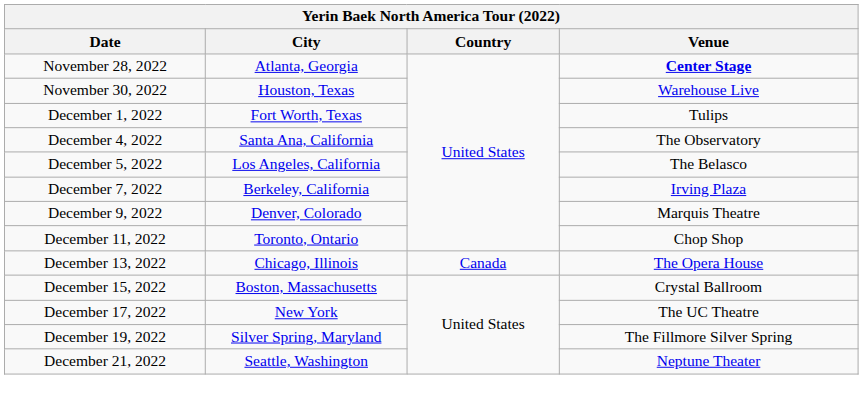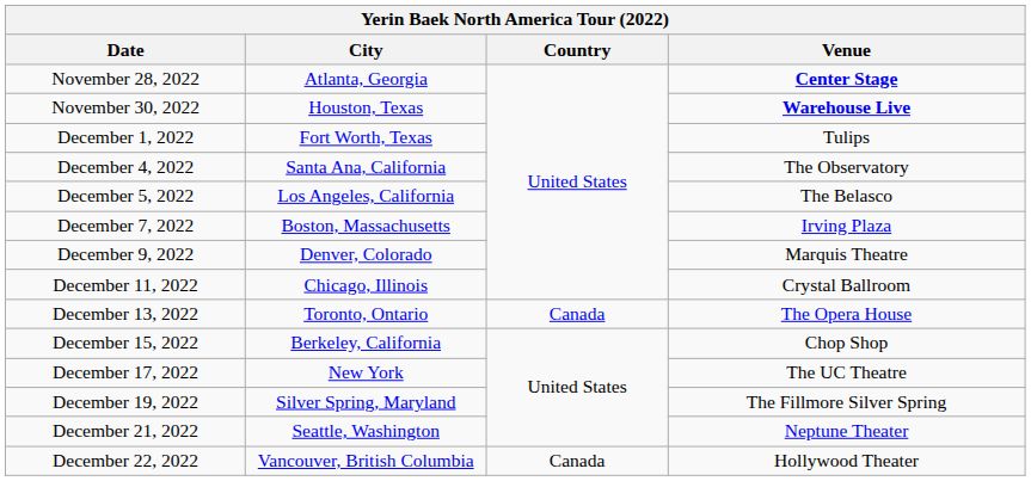November 30, 2022 | Venue: normal -> bold
December 7, 2022 | City: Berkeley, California -> Boston, Massachusetts
December 11, 2022 | City: Toronto, Ontario -> Chicago, Illinois
December 11, 2022 | Venue: Chop Shop -> Crystal Ballroom
December 13, 2022 | City: Chicago, Illinois -> Toronto, Ontario
December 15, 2022 | City: Boston, Massachusetts -> Berkeley, California
December 15, 2022 | Venue: Crystal Ballroom -> Chop Shop
+ row: December 22, 2022 | Vancouver, British Columbia | Canada | Hollywood Theater
